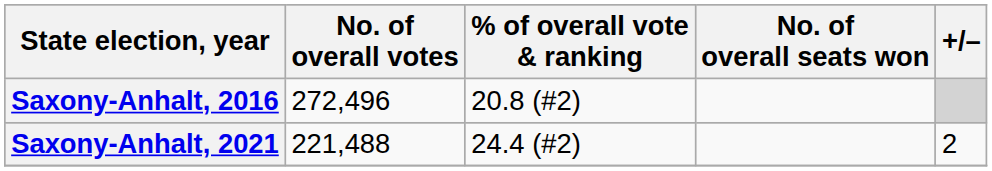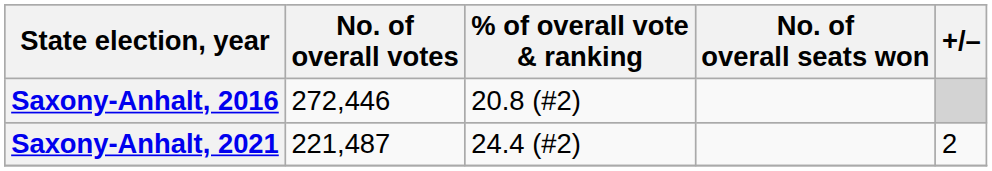Saxony-Anhalt, 2016 | No. of overall votes: 272,496 -> 272,446
Saxony-Anhalt, 2021 | No. of overall votes: 221,488 -> 221,487
